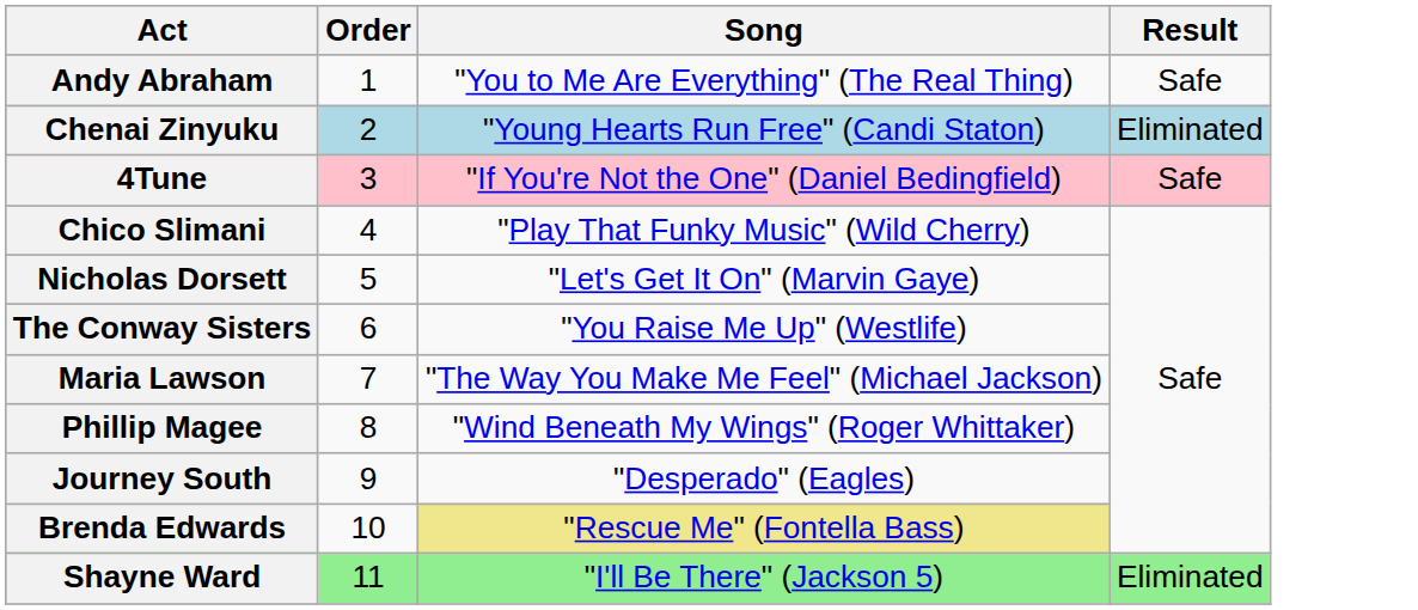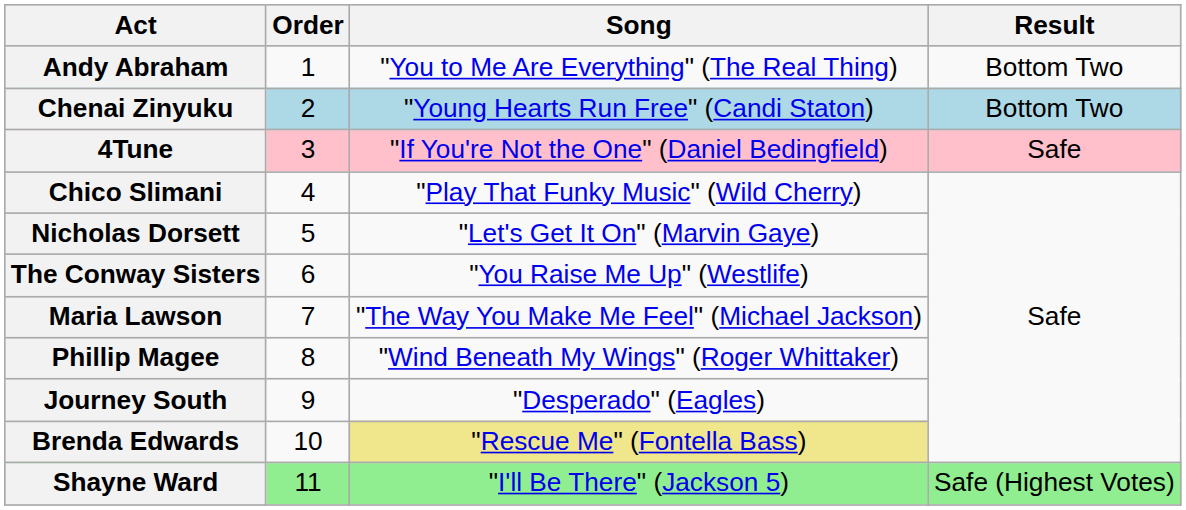Andy Abraham | Result: Safe -> Bottom Two
Chenai Zinyuku | Result: Eliminated -> Bottom Two
Shayne Ward | Result: Eliminated -> Safe (Highest Votes)
